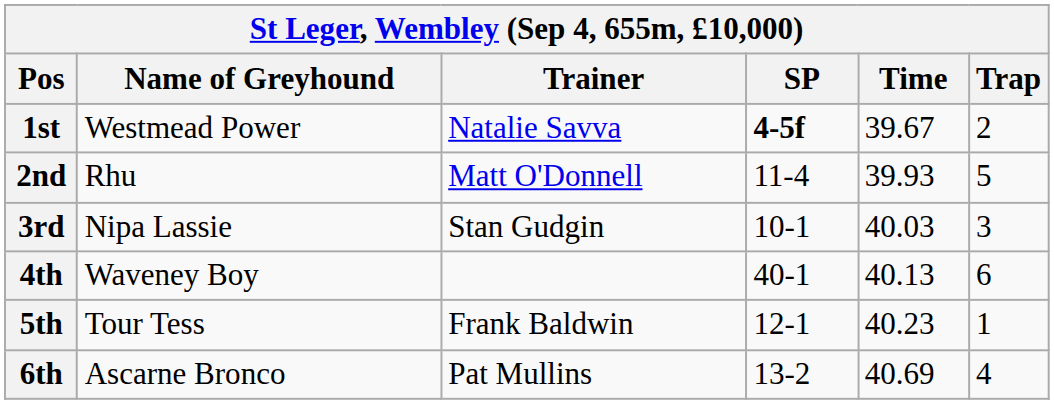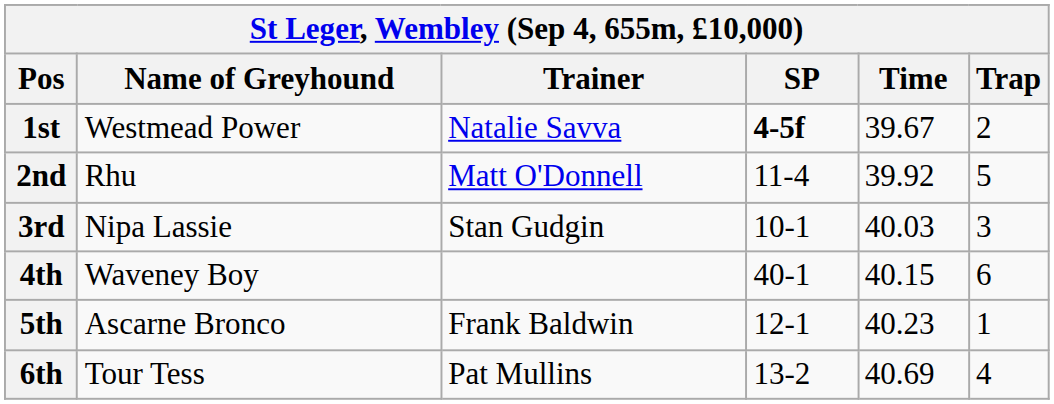2nd | Time: 39.93 -> 39.92
4th | Time: 40.13 -> 40.15
5th | Name of Greyhound: Tour Tess -> Ascarne Bronco
6th | Name of Greyhound: Ascarne Bronco -> Tour Tess
